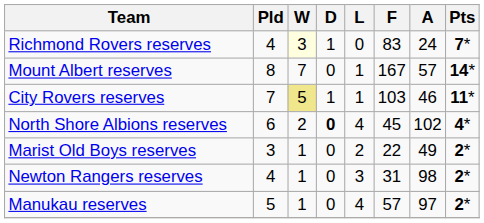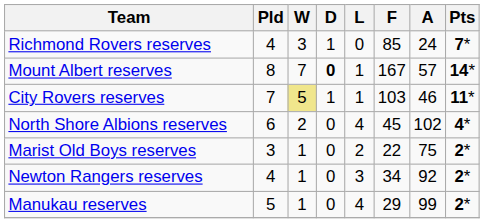Richmond Rovers reserves | W: lightyellow background -> no background
Richmond Rovers reserves | F: 83 -> 85
Mount Albert reserves | D: normal -> bold
North Shore Albions reserves | D: bold -> normal
Marist Old Boys reserves | A: 49 -> 75
Newton Rangers reserves | F: 31 -> 34
Newton Rangers reserves | A: 98 -> 92
Manukau reserves | F: 57 -> 29
Manukau reserves | A: 97 -> 99
